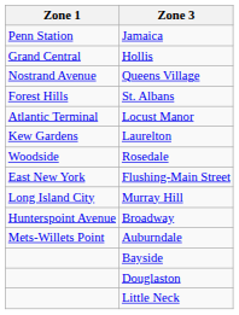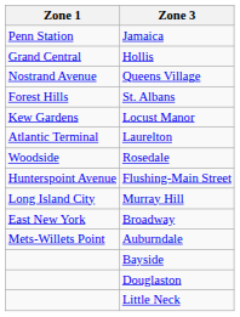Locust Manor | Zone 1: Atlantic Terminal -> Kew Gardens
Laurelton | Zone 1: Kew Gardens -> Atlantic Terminal
Flushing-Main Street | Zone 1: East New York -> Hunterspoint Avenue
Broadway | Zone 1: Hunterspoint Avenue -> East New York
